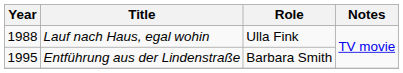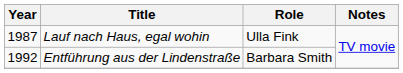Lauf nach Haus, egal wohin | Year: 1988 -> 1987
Entführung aus der Lindenstraße | Year: 1995 -> 1992
